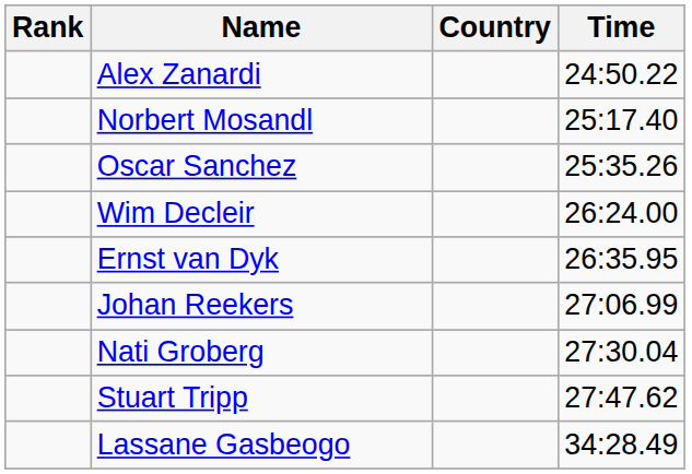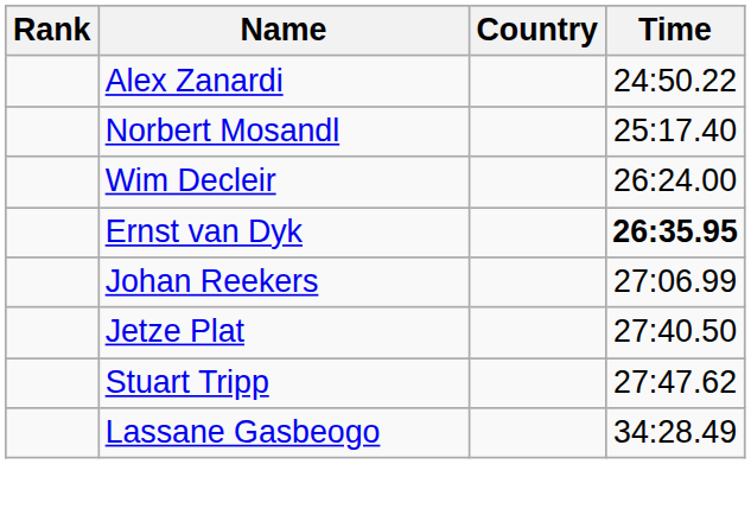- row: Oscar Sanchez | 25:35.26
Ernst van Dyk | Time: normal -> bold
- row: Nati Groberg | 27:30.04
+ row: Jetze Plat | 27:40.50
